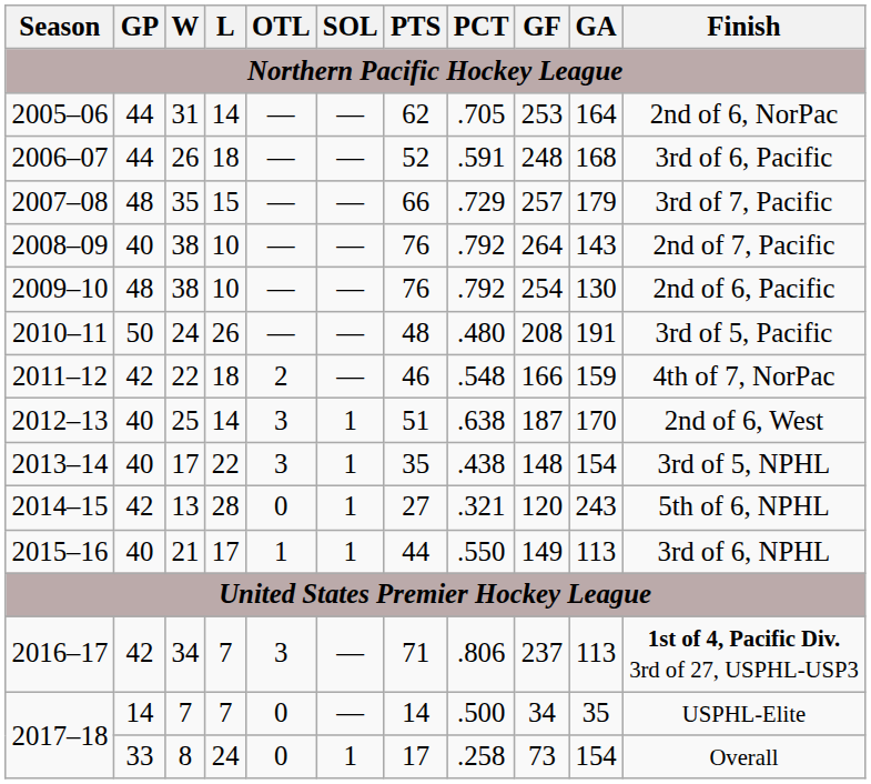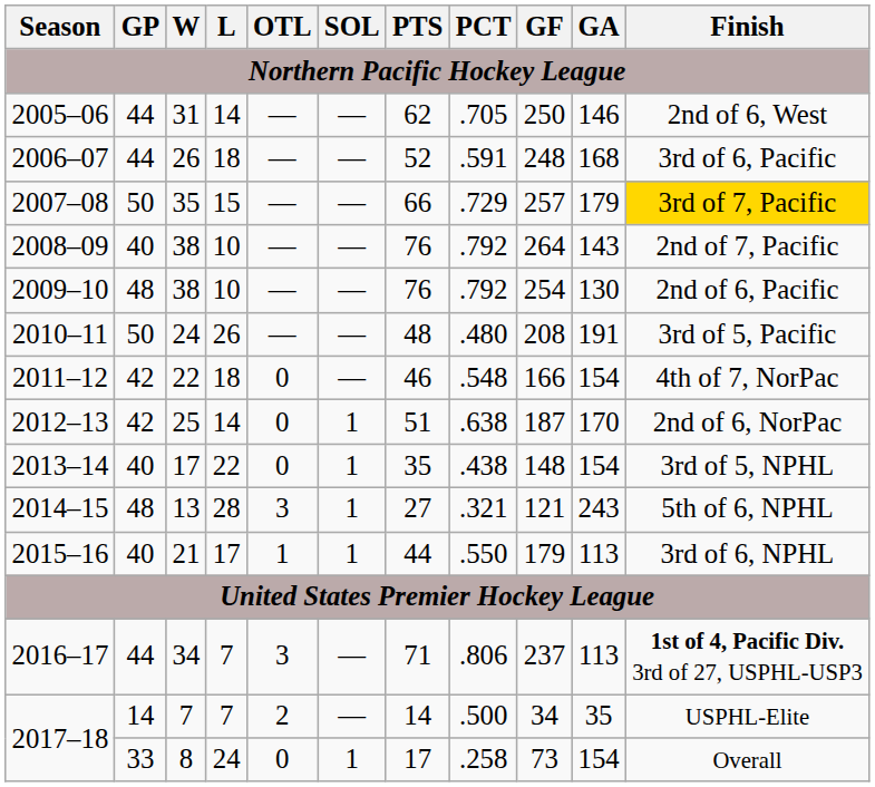2005–06 | GF: 253 -> 250
2005–06 | GA: 164 -> 146
2005–06 | Finish: 2nd of 6, NorPac -> 2nd of 6, West
2007–08 | GP: 48 -> 50
2007–08 | Finish: no background -> gold background
2011–12 | OTL: 2 -> 0
2011–12 | GA: 159 -> 154
2012–13 | GP: 40 -> 42
2012–13 | OTL: 3 -> 0
2012–13 | Finish: 2nd of 6, West -> 2nd of 6, NorPac
2013–14 | OTL: 3 -> 0
2014–15 | GP: 42 -> 48
2014–15 | OTL: 0 -> 3
2014–15 | GF: 120 -> 121
2015–16 | GF: 149 -> 179
2016–17 | GP: 42 -> 44
2017–18 / 7 | OTL: 0 -> 2
